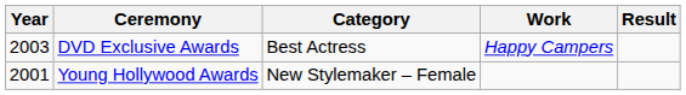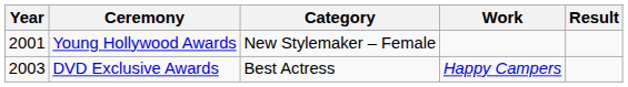rows swapped: Young Hollywood Awards <-> DVD Exclusive Awards
